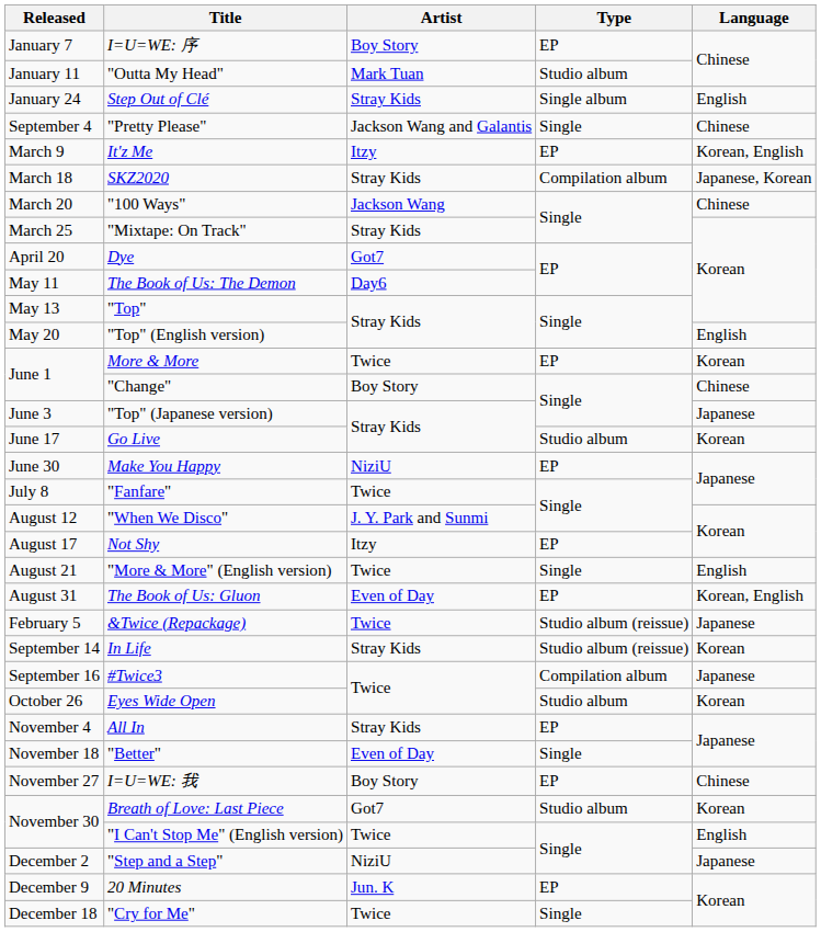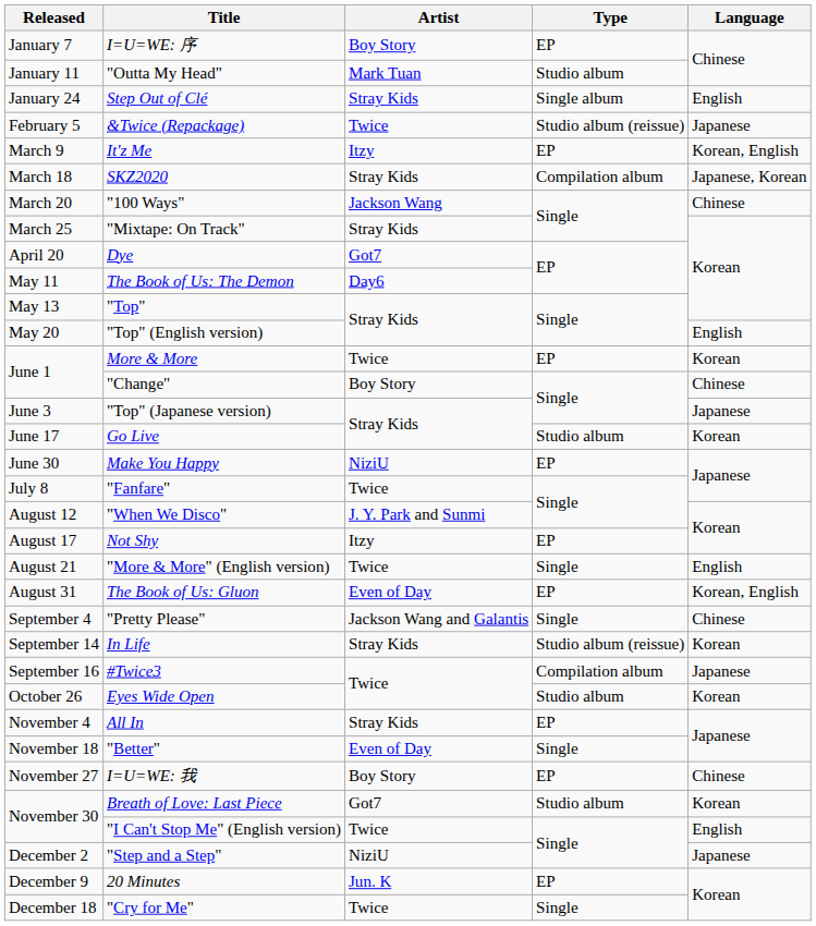rows swapped: &Twice (Repackage) <-> "Pretty Please"
